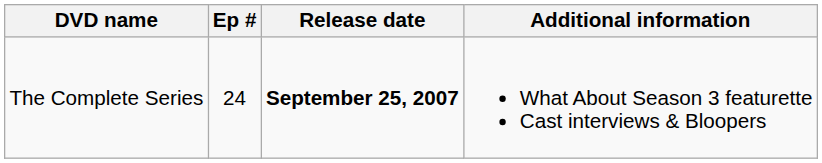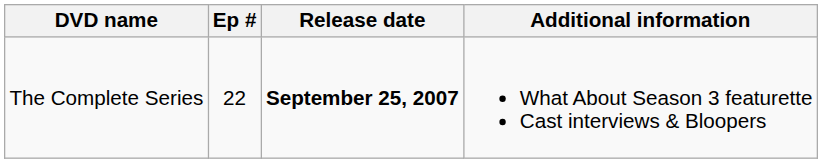The Complete Series | Ep #: 24 -> 22
